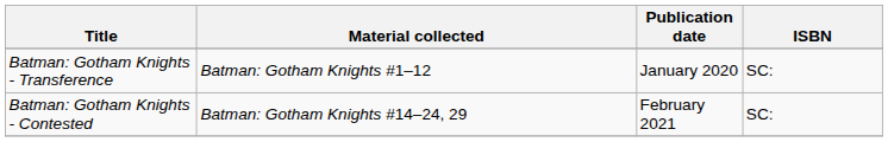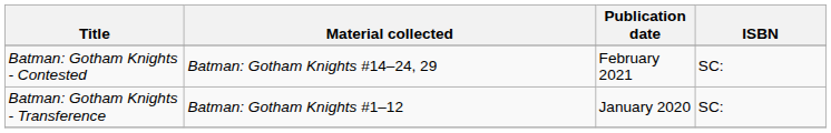rows swapped: Batman: Gotham Knights - Transference <-> Batman: Gotham Knights - Contested
